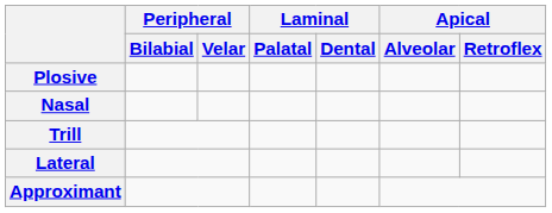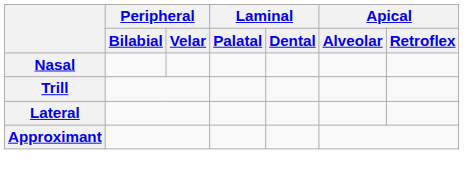- row: Plosive
